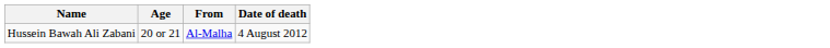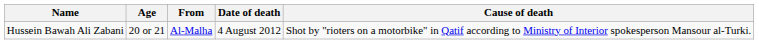+ column: Cause of death | Shot by "rioters on a motorbike" in Qatif according to Ministry of Interior spokesperson Mansour al-Turki.
